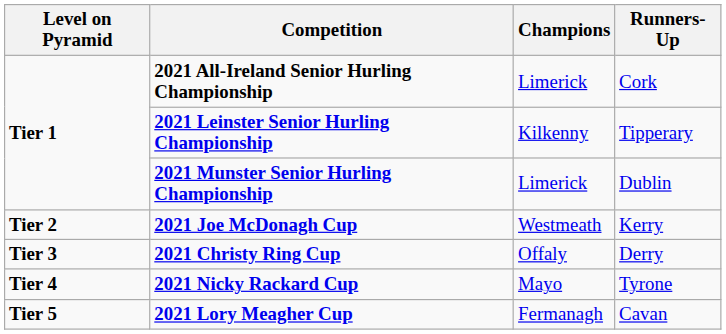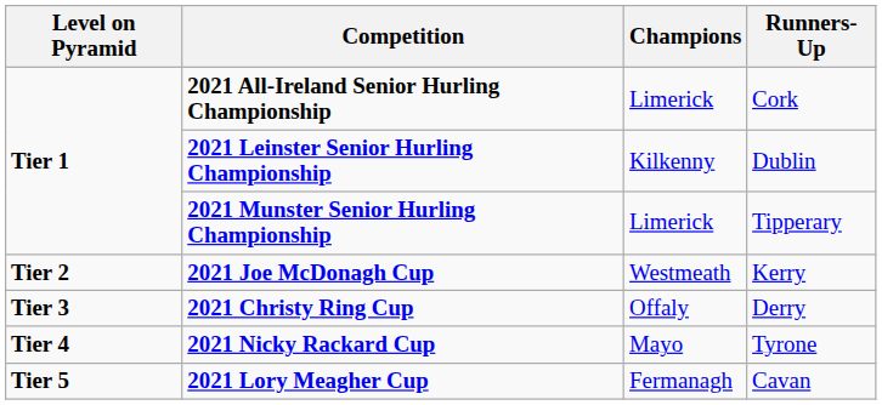2021 Leinster Senior Hurling Championship | Runners-Up: Tipperary -> Dublin
2021 Munster Senior Hurling Championship | Runners-Up: Dublin -> Tipperary
